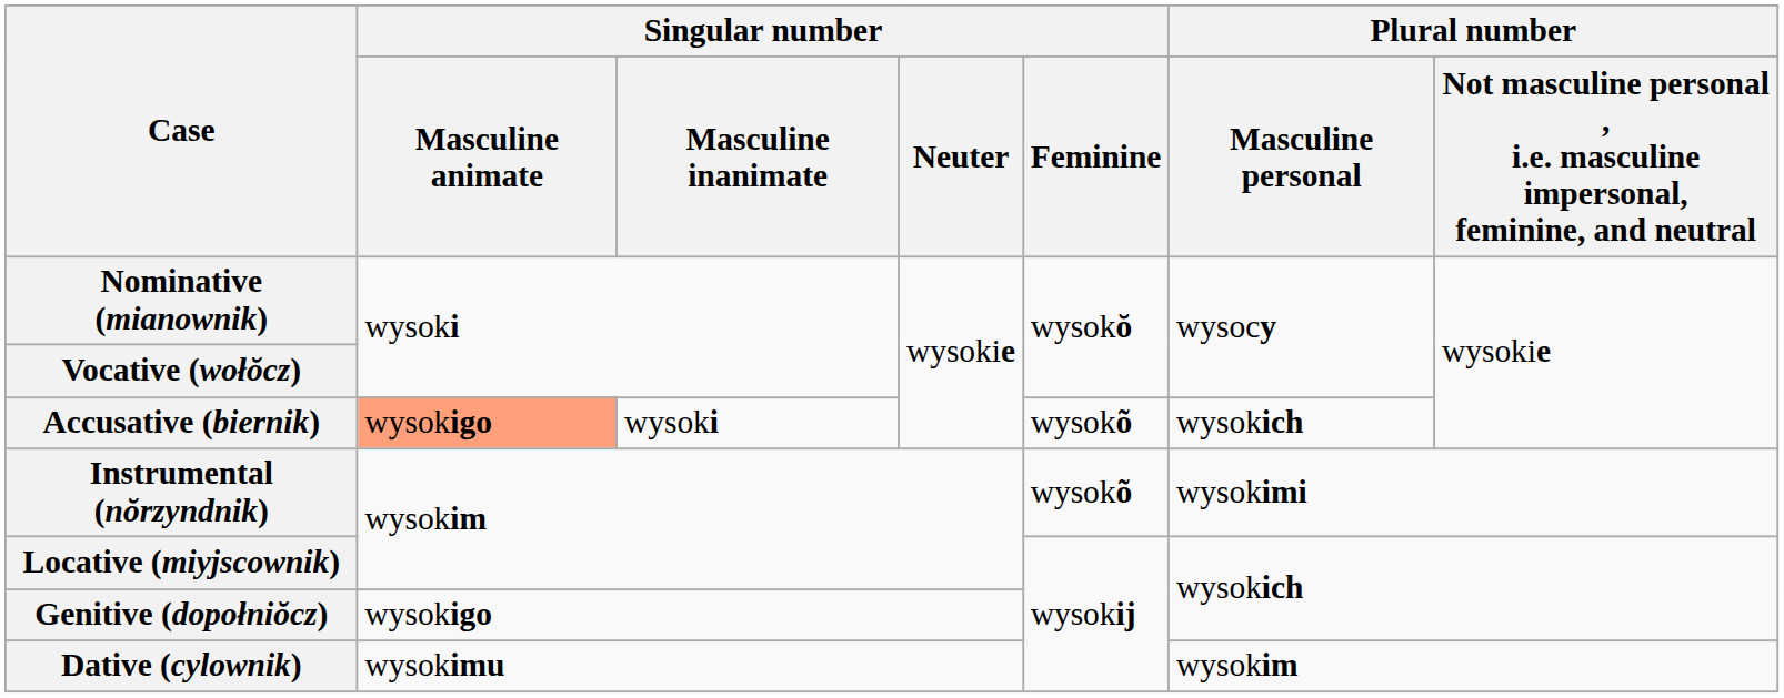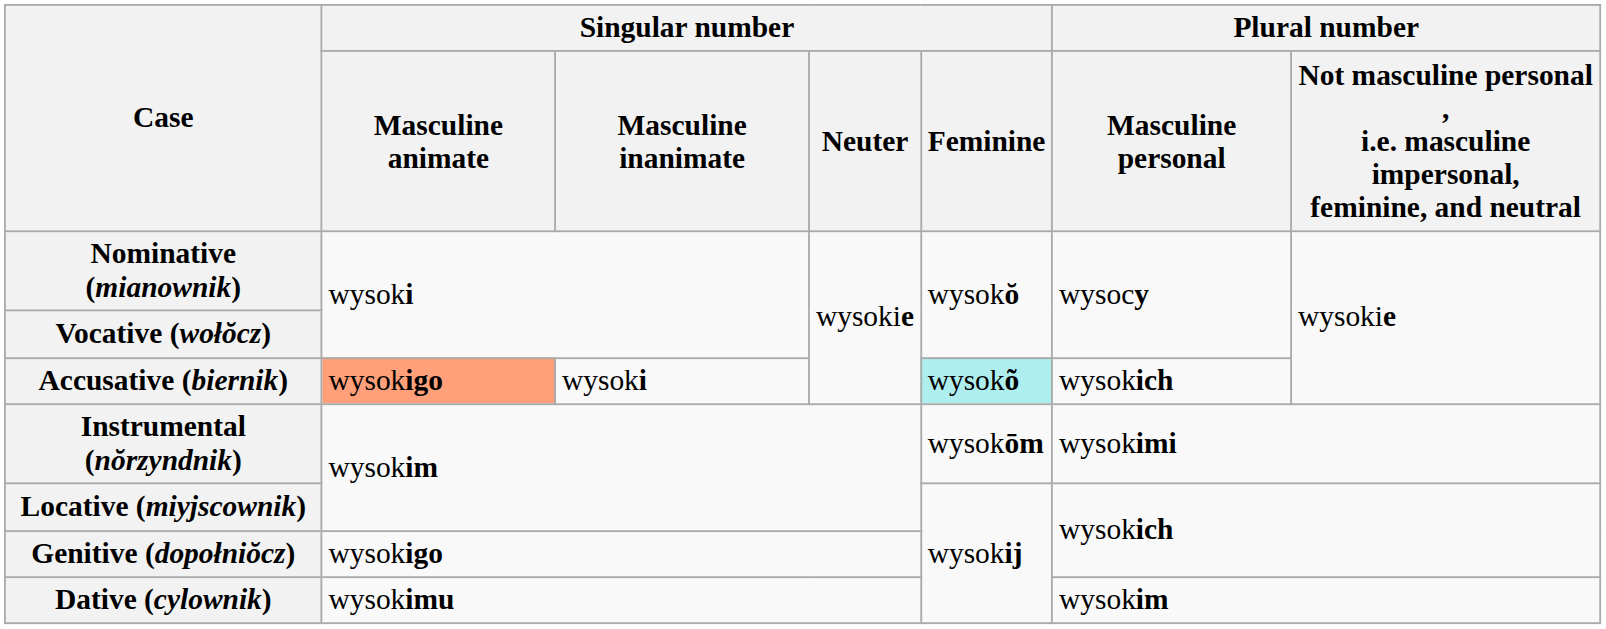Accusative (biernik) | Singular number / Feminine: no background -> paleturquoise background
Instrumental (nŏrzyndnik) | Singular number / Feminine: wysokõ -> wysokōm
